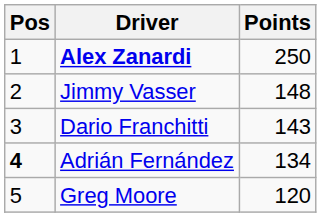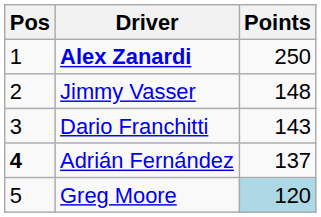Adrián Fernández | Points: 134 -> 137
Greg Moore | Points: no background -> lightblue background
